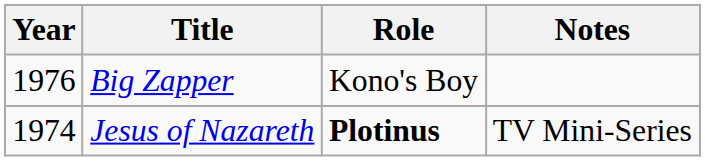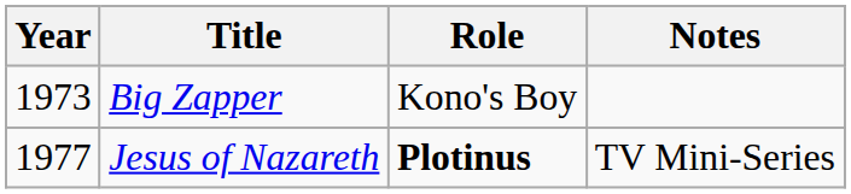Big Zapper | Year: 1976 -> 1973
Jesus of Nazareth | Year: 1974 -> 1977
